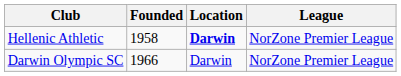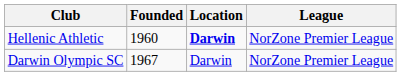Hellenic Athletic | Founded: 1958 -> 1960
Darwin Olympic SC | Founded: 1966 -> 1967
